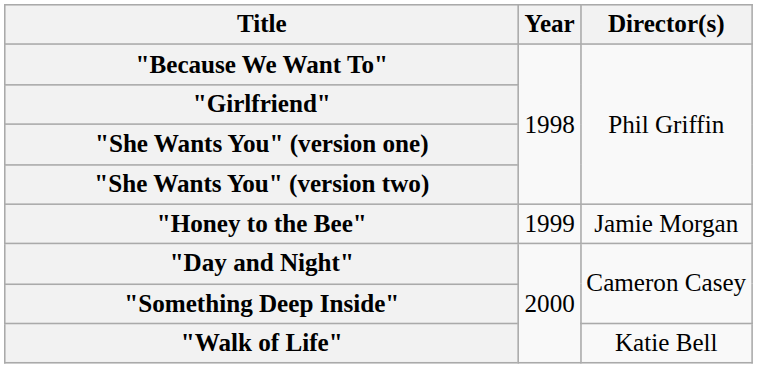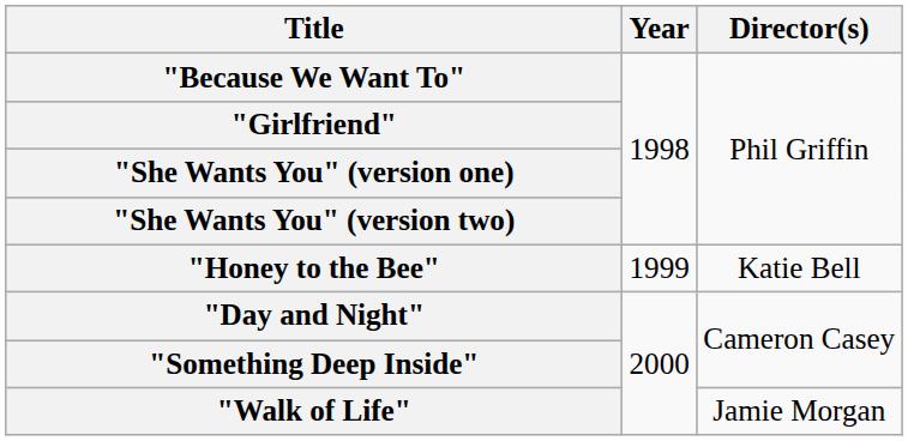"Honey to the Bee" | Director(s): Jamie Morgan -> Katie Bell
"Walk of Life" | Director(s): Katie Bell -> Jamie Morgan
